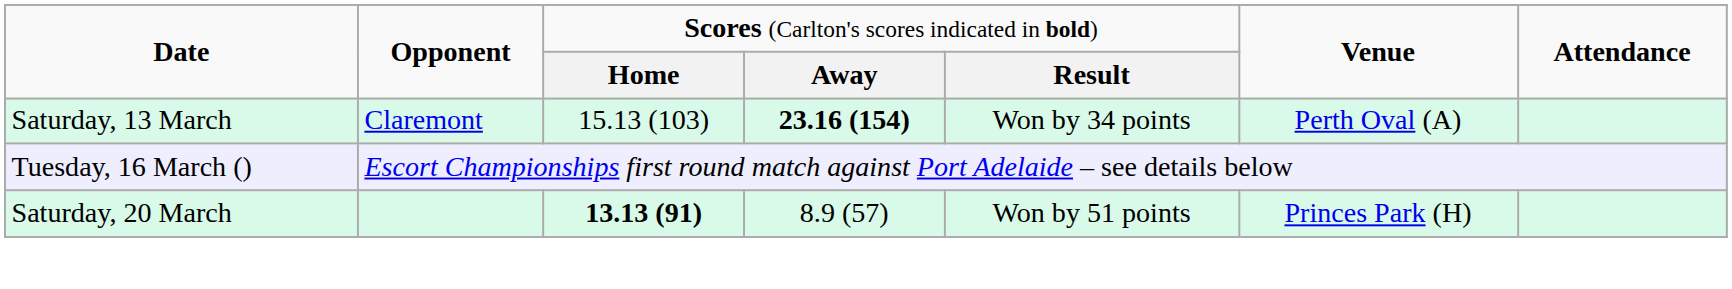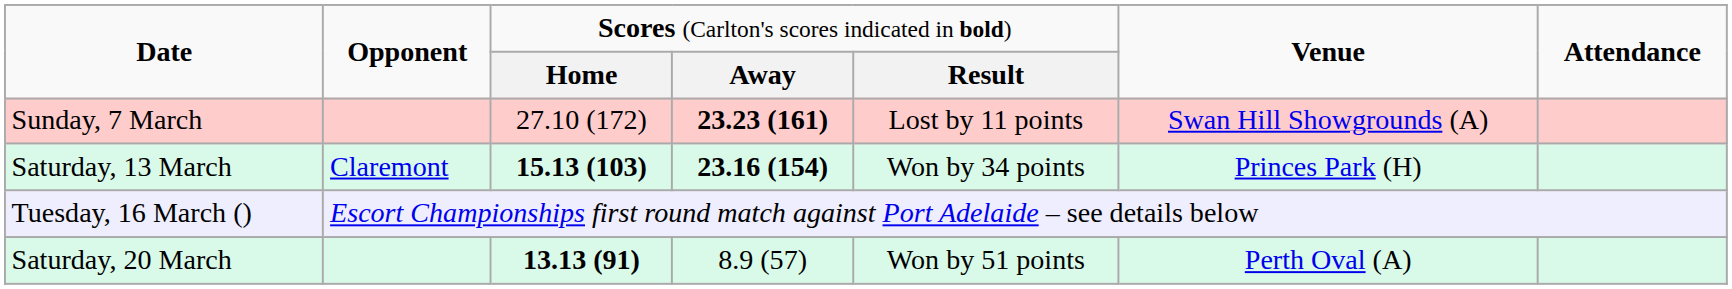+ row: Sunday, 7 March | 27.10 (172) | 23.23 (161) | Lost by 11 points | Swan Hill Showgrounds (A)
Saturday, 13 March | column 3: normal -> bold
Saturday, 13 March | column 6: Perth Oval (A) -> Princes Park (H)
Saturday, 20 March | column 6: Princes Park (H) -> Perth Oval (A)
